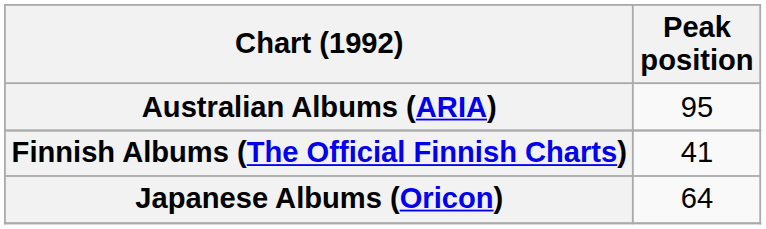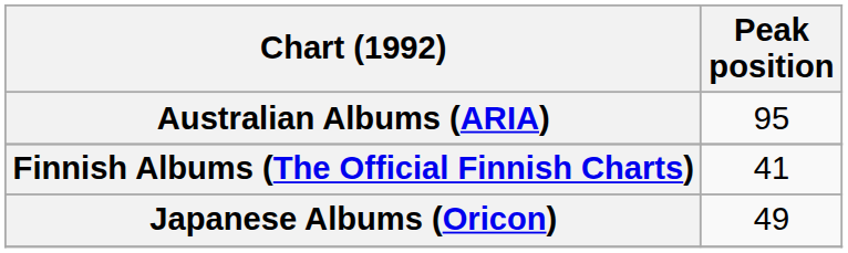Japanese Albums (Oricon) | Peak position: 64 -> 49
